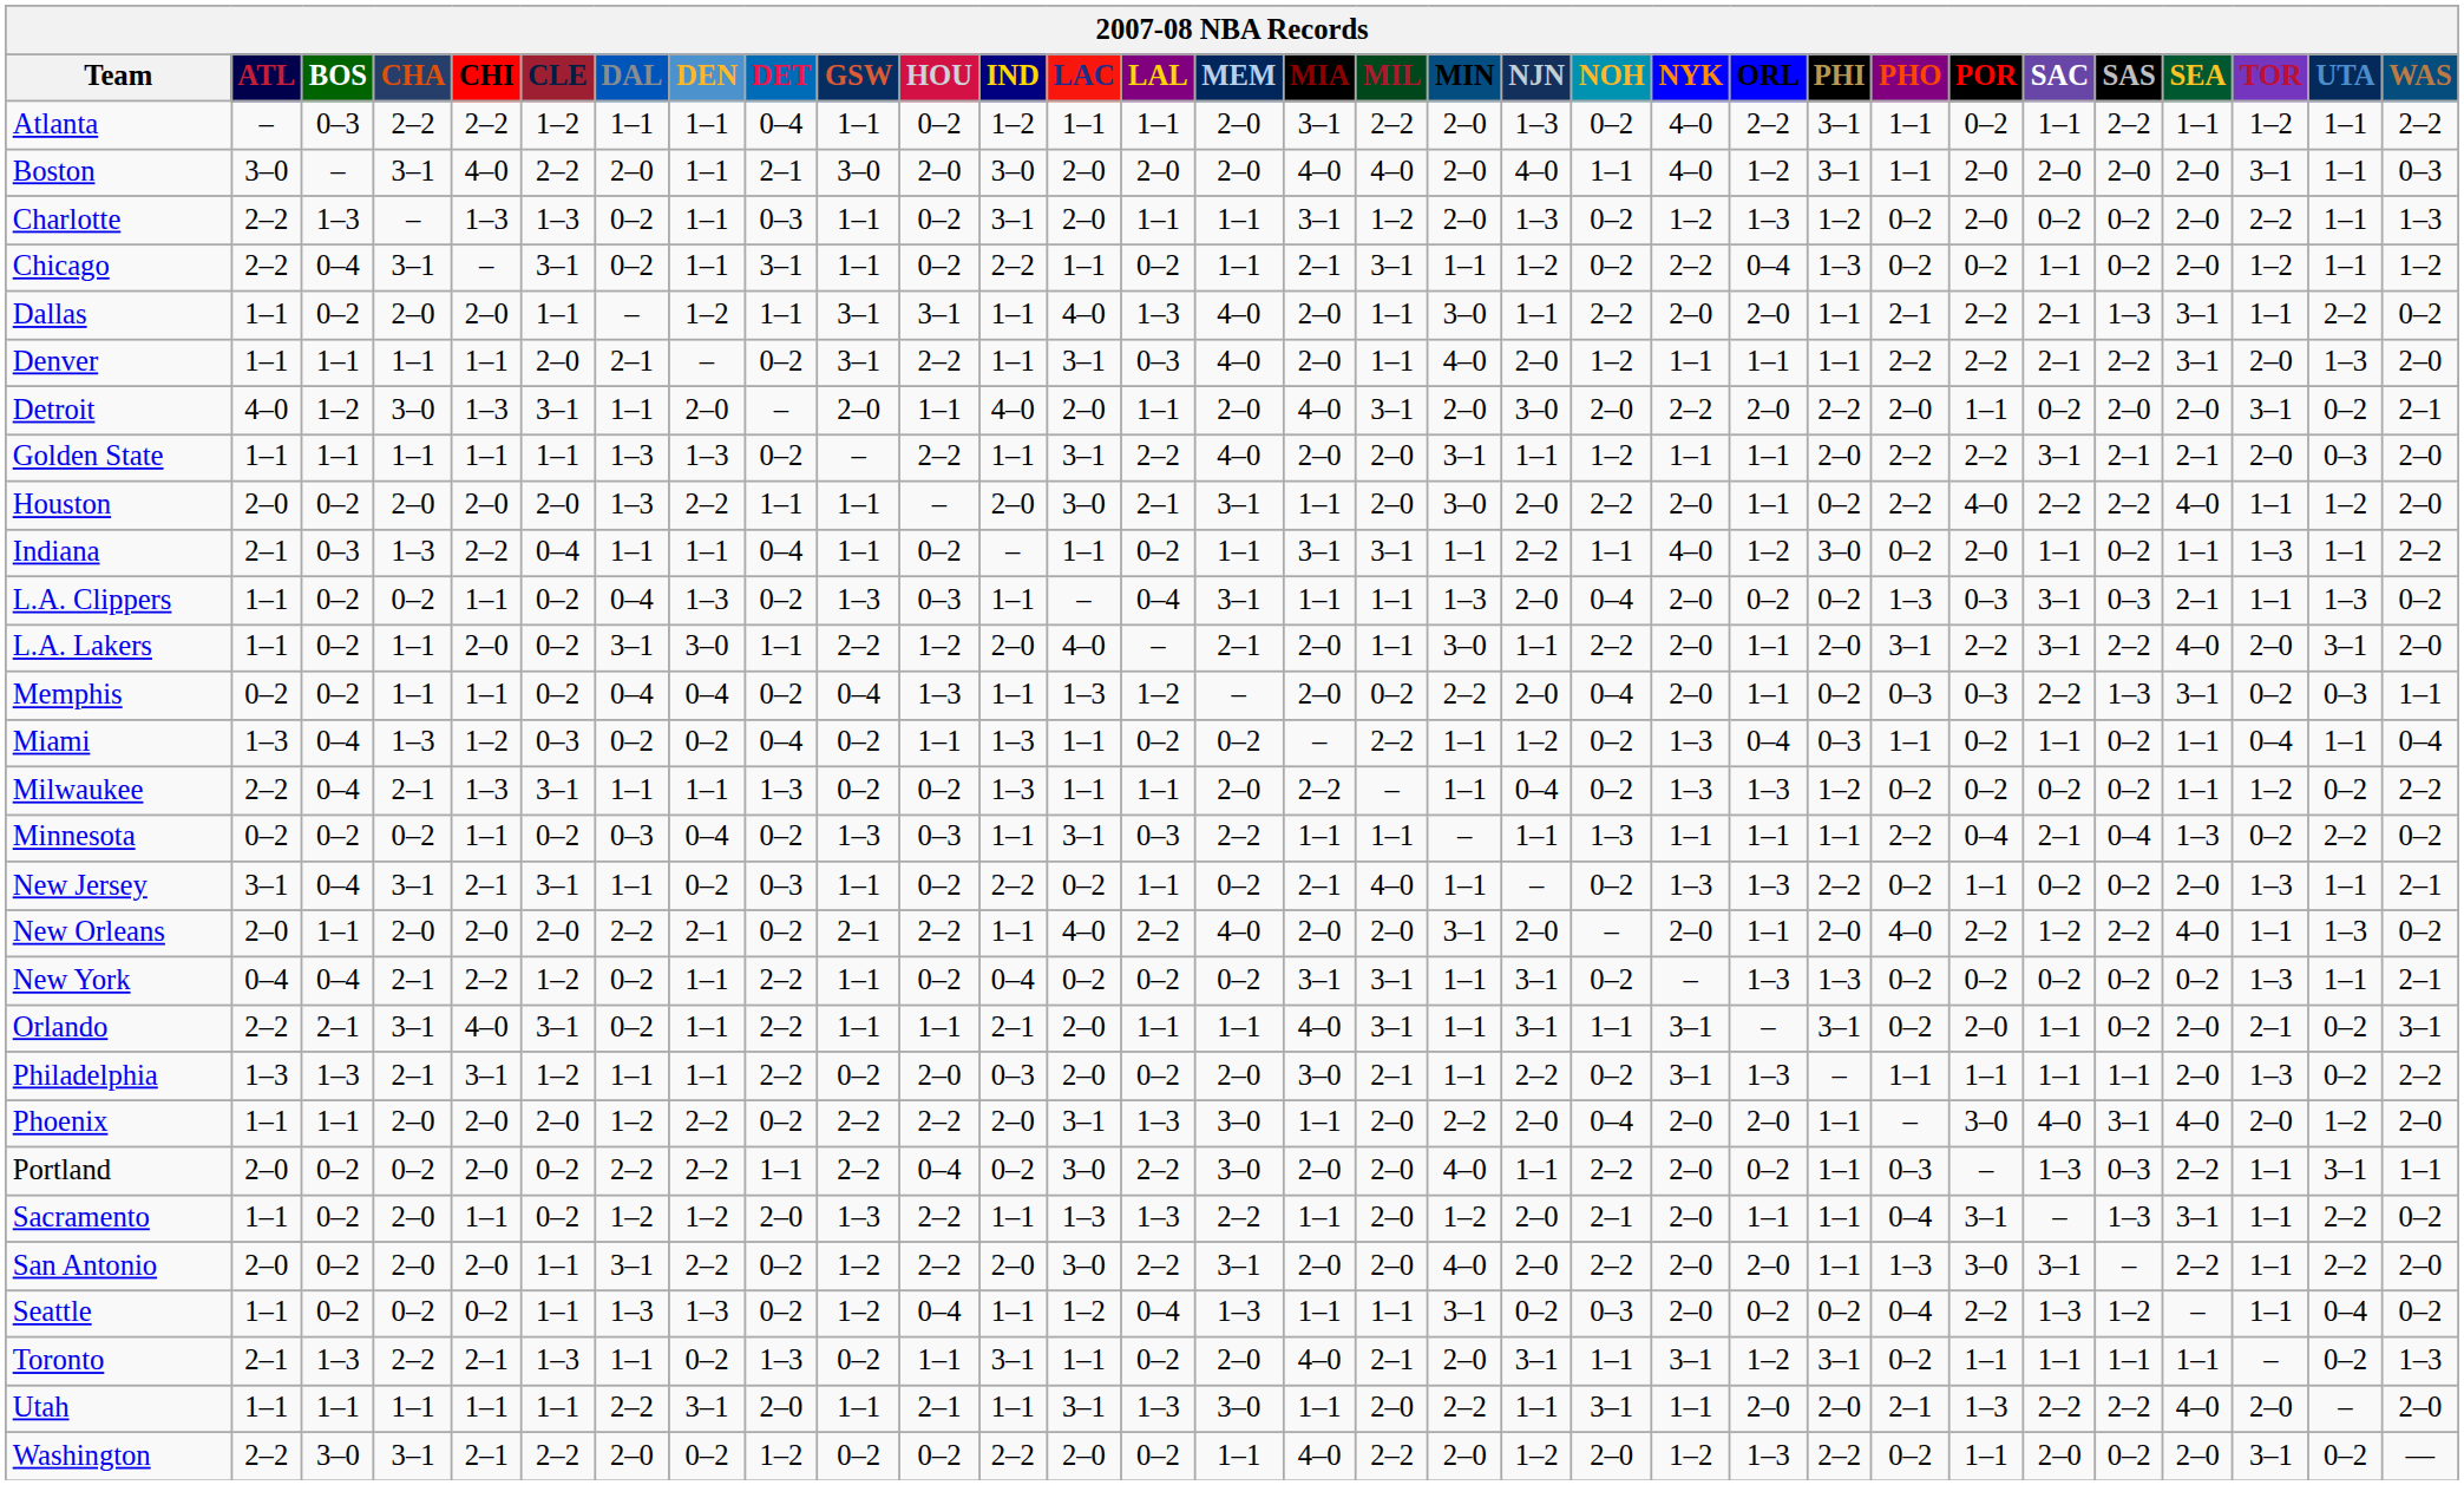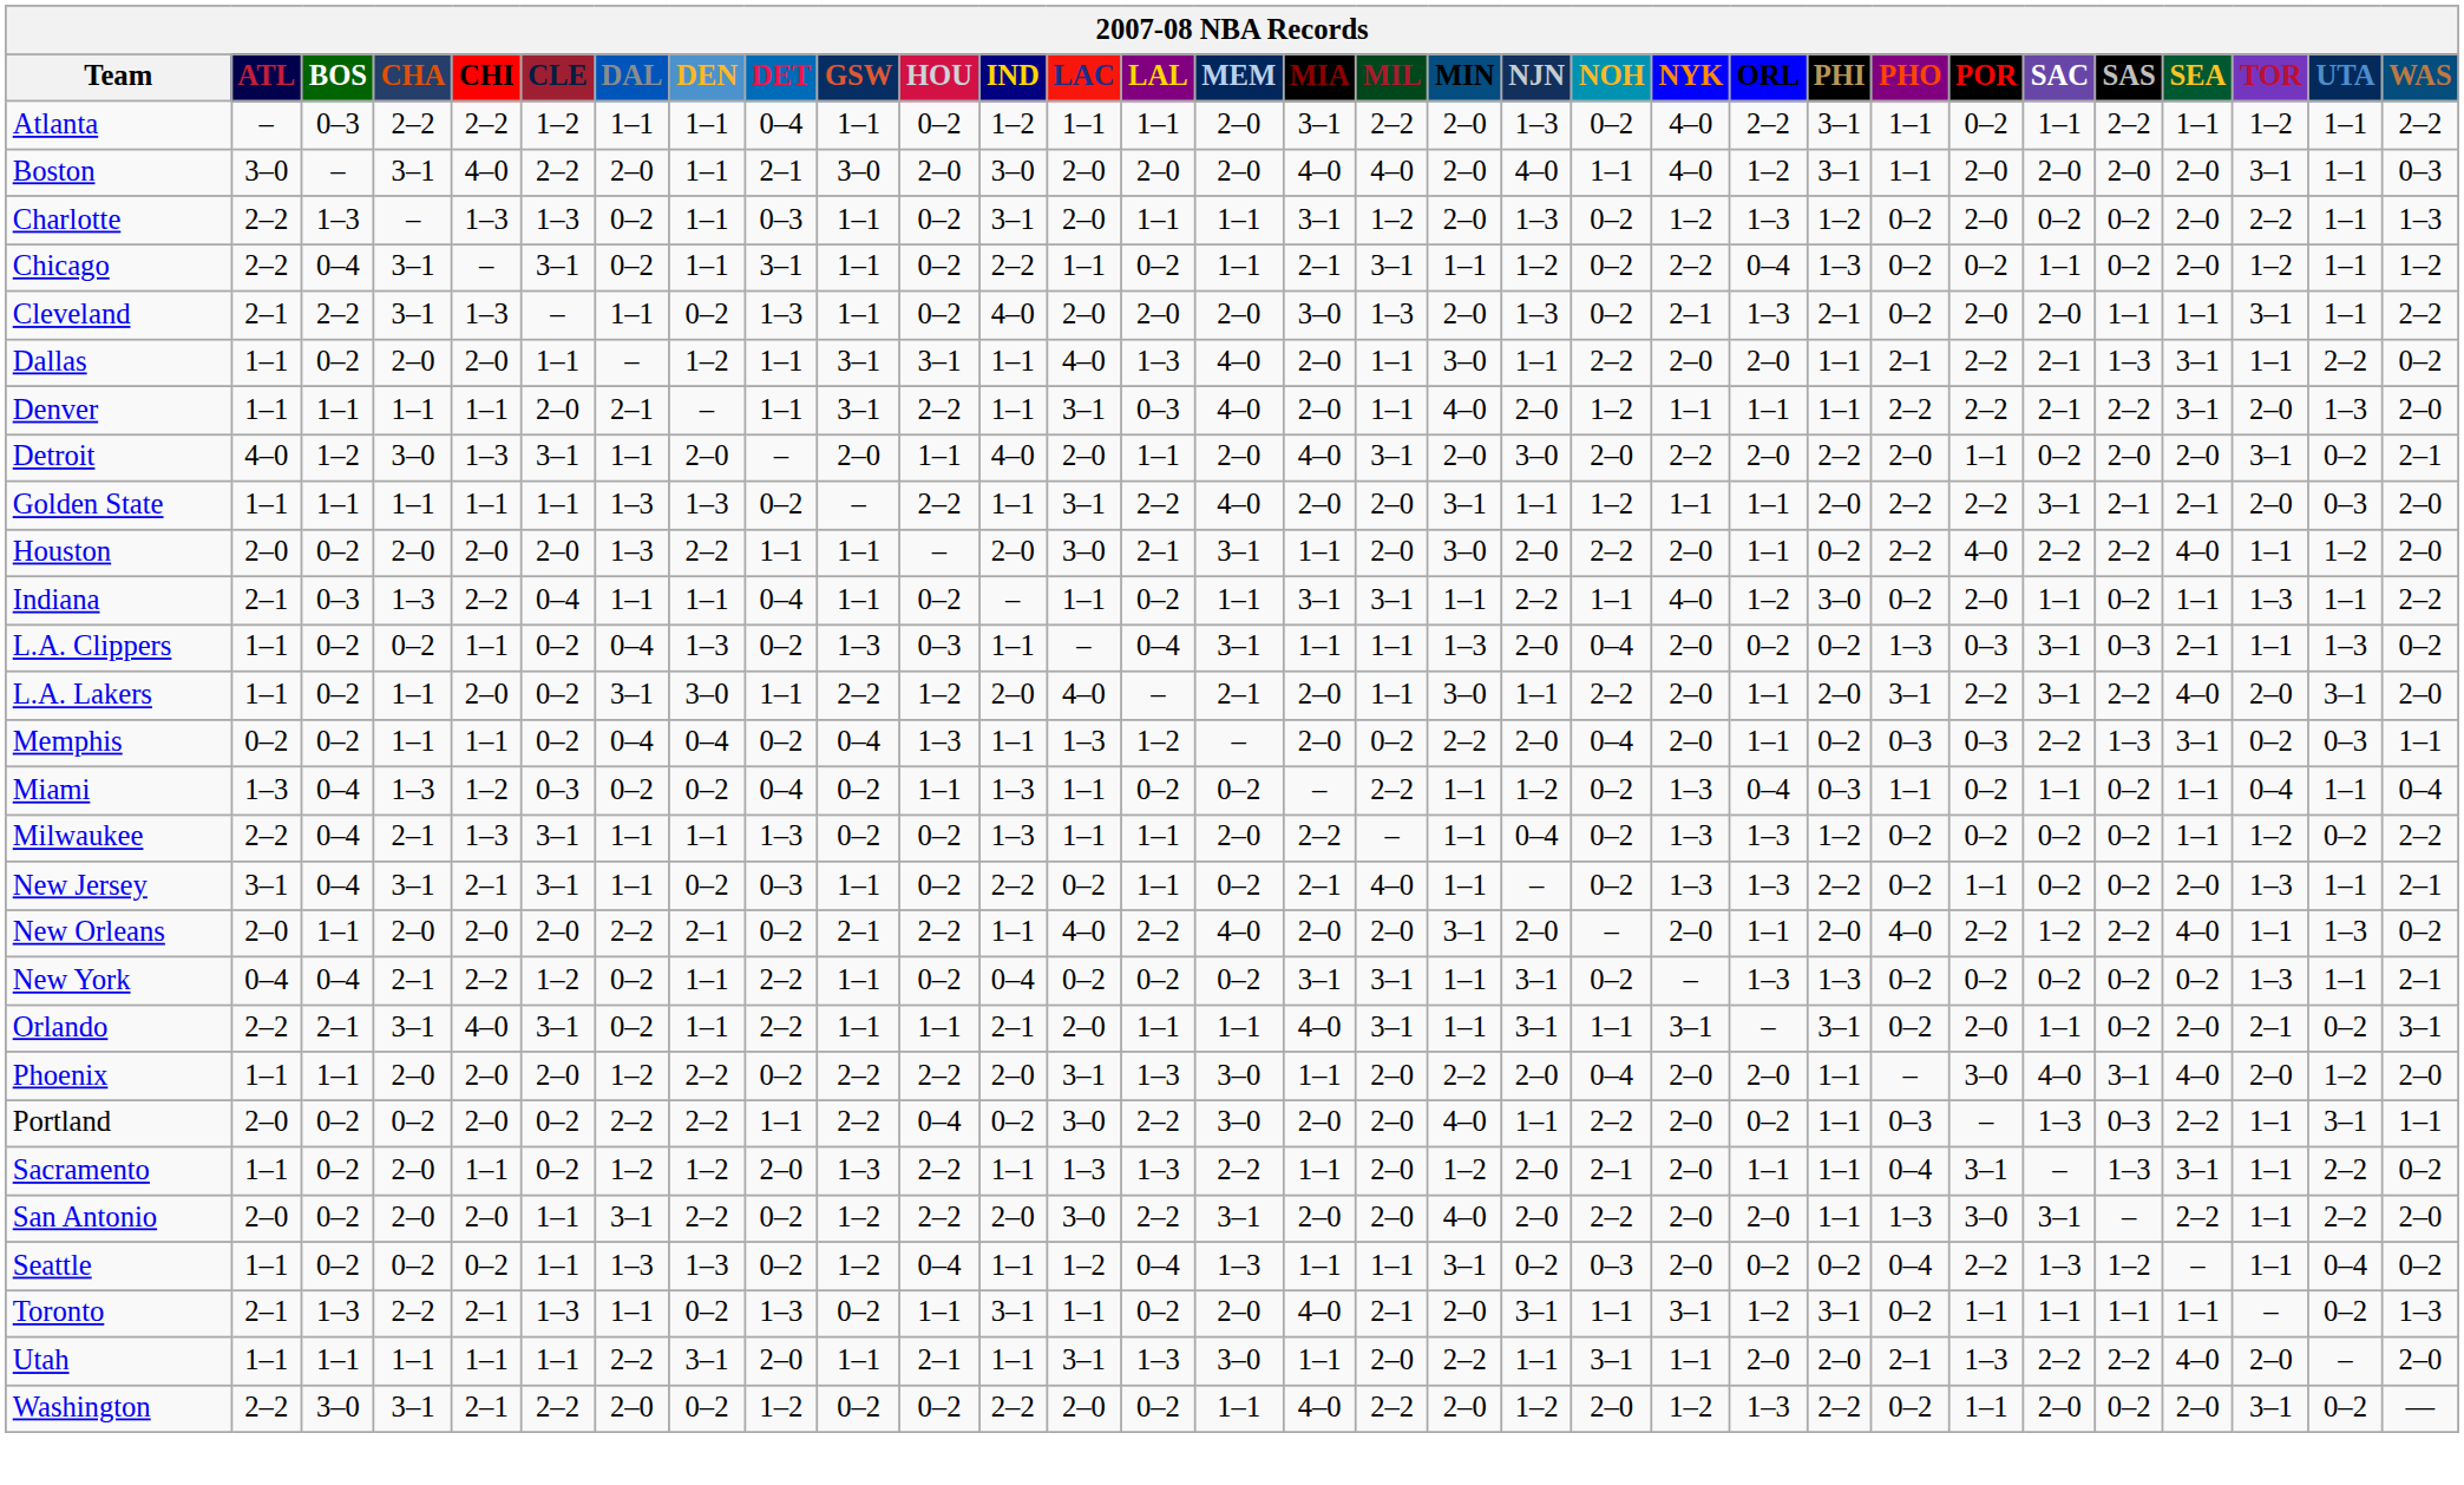+ row: Cleveland | 2–1 | 2–2 | 3–1 | 1–3 | – | 1–1 | 0–2 | 1–3 | 1–1 | 0–2 | 4–0 | 2–0 | 2–0 | 2–0 | 3–0 | 1–3 | 2–0 | 1–3 | 0–2 | 2–1 | 1–3 | 2–1 | 0–2 | 2–0 | 2–0 | 1–1 | 1–1 | 3–1 | 1–1 | 2–2
Denver | DET: 0–2 -> 1–1
- row: Minnesota | 0–2 | 0–2 | 0–2 | 1–1 | 0–2 | 0–3 | 0–4 | 0–2 | 1–3 | 0–3 | 1–1 | 3–1 | 0–3 | 2–2 | 1–1 | 1–1 | – | 1–1 | 1–3 | 1–1 | 1–1 | 1–1 | 2–2 | 0–4 | 2–1 | 0–4 | 1–3 | 0–2 | 2–2 | 0–2
- row: Philadelphia | 1–3 | 1–3 | 2–1 | 3–1 | 1–2 | 1–1 | 1–1 | 2–2 | 0–2 | 2–0 | 0–3 | 2–0 | 0–2 | 2–0 | 3–0 | 2–1 | 1–1 | 2–2 | 0–2 | 3–1 | 1–3 | – | 1–1 | 1–1 | 1–1 | 1–1 | 2–0 | 1–3 | 0–2 | 2–2
